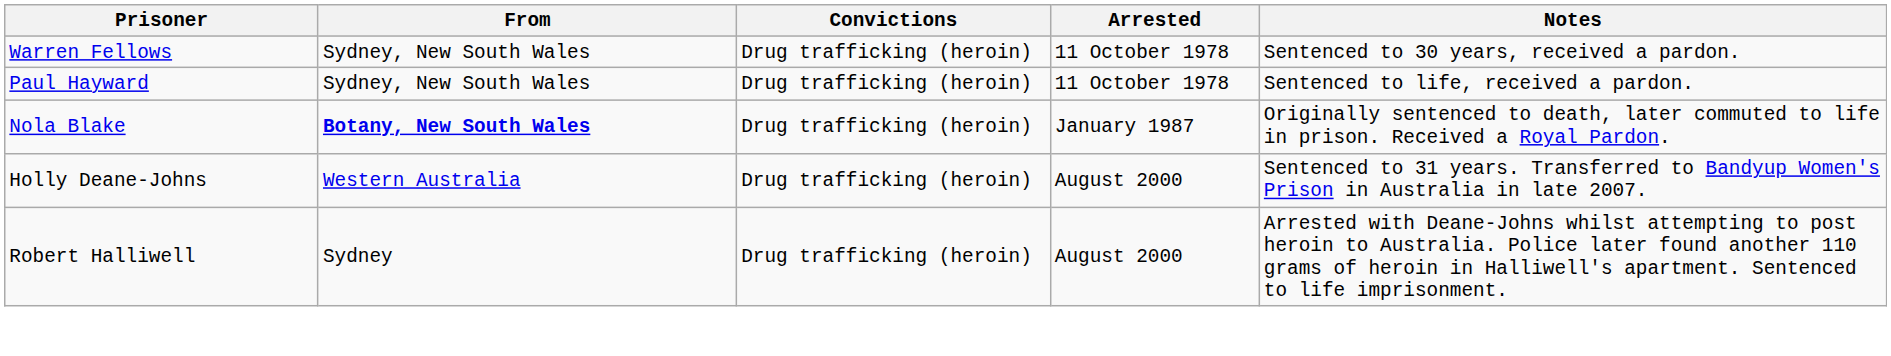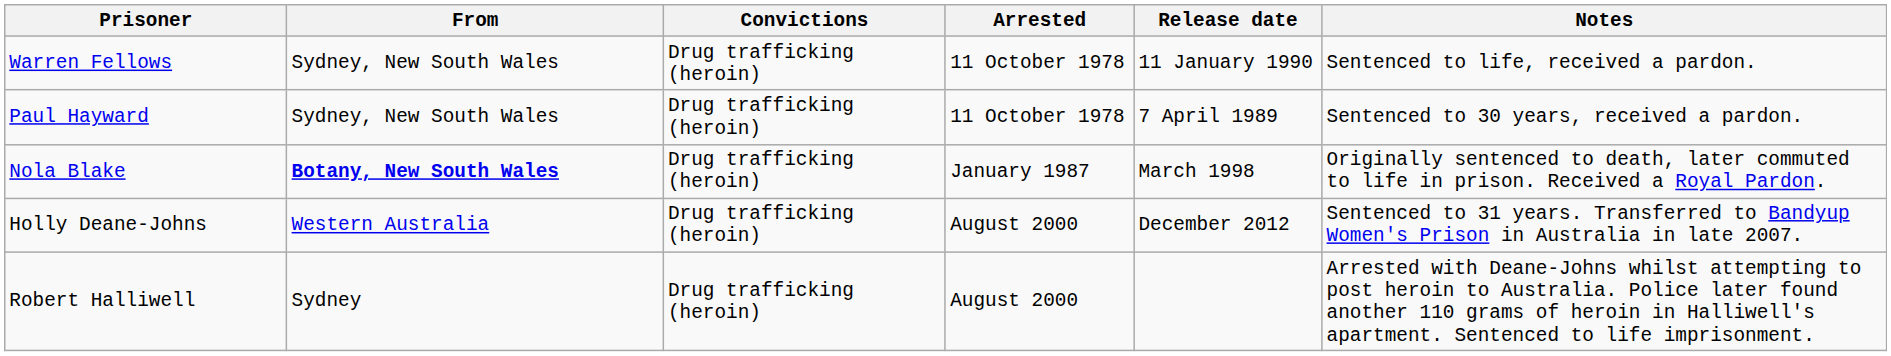+ column: Release date | 11 January 1990 | 7 April 1989 | March 1998 | December 2012
Warren Fellows | Notes: Sentenced to 30 years, received a pardon. -> Sentenced to life, received a pardon.
Paul Hayward | Notes: Sentenced to life, received a pardon. -> Sentenced to 30 years, received a pardon.
